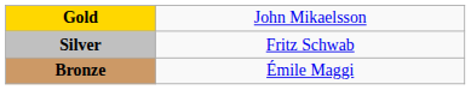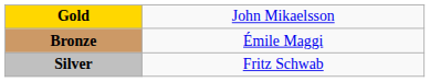rows swapped: Silver <-> Bronze
